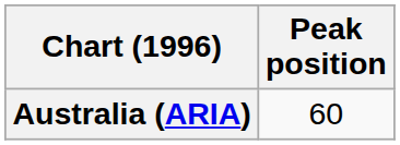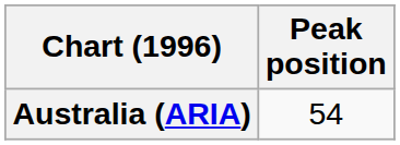Australia (ARIA) | Peak position: 60 -> 54
